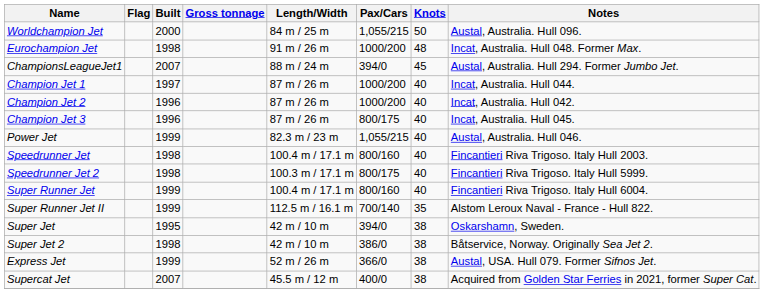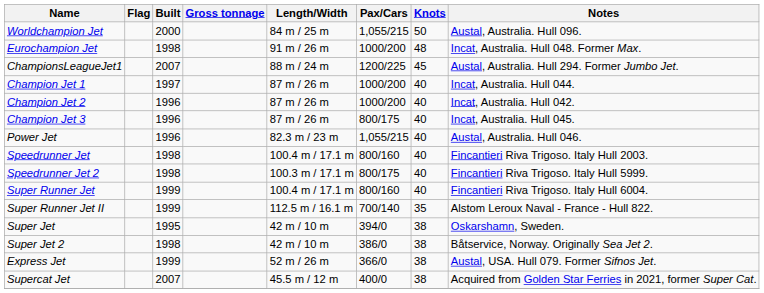ChampionsLeagueJet1 | Pax/Cars: 394/0 -> 1200/225
Power Jet | Built: 1999 -> 1996
